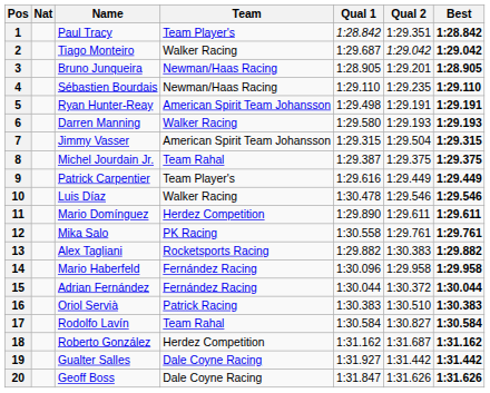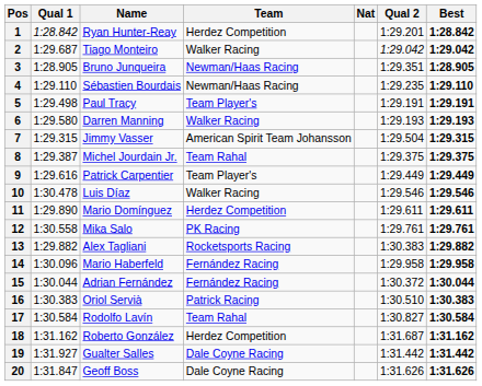columns swapped: Nat <-> Qual 1
1 | Name: Paul Tracy -> Ryan Hunter-Reay
1 | Team: Team Player's -> Herdez Competition
1 | Qual 2: 1:29.351 -> 1:29.201
3 | Qual 2: 1:29.201 -> 1:29.351
5 | Name: Ryan Hunter-Reay -> Paul Tracy
5 | Team: American Spirit Team Johansson -> Team Player's
